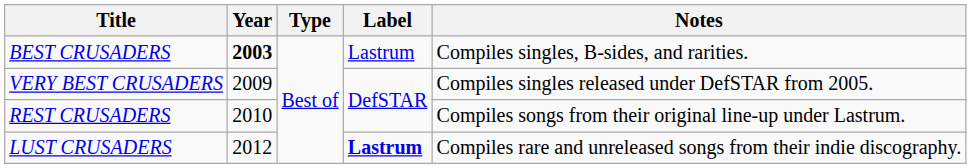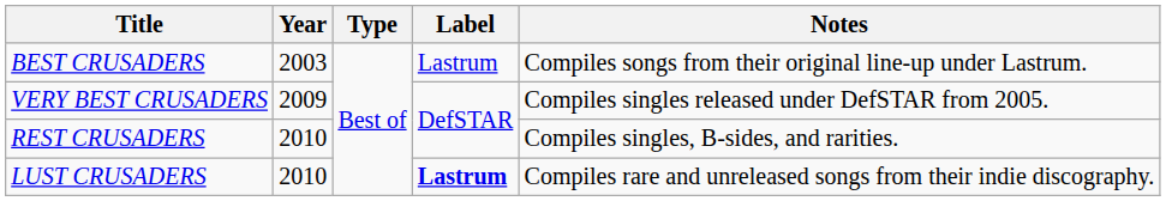BEST CRUSADERS | Year: bold -> normal
BEST CRUSADERS | Notes: Compiles singles, B-sides, and rarities. -> Compiles songs from their original line-up under Lastrum.
REST CRUSADERS | Notes: Compiles songs from their original line-up under Lastrum. -> Compiles singles, B-sides, and rarities.
LUST CRUSADERS | Year: 2012 -> 2010
